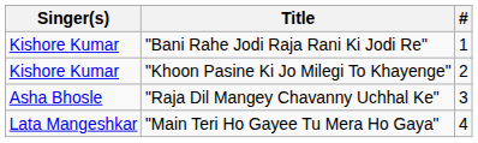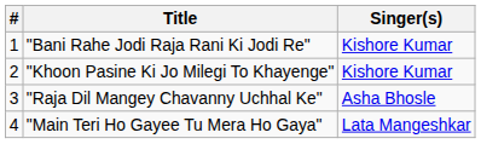columns swapped: # <-> Singer(s)
